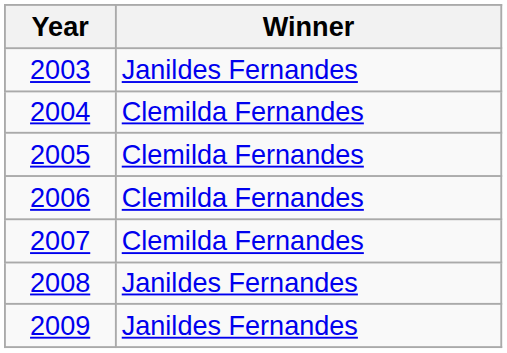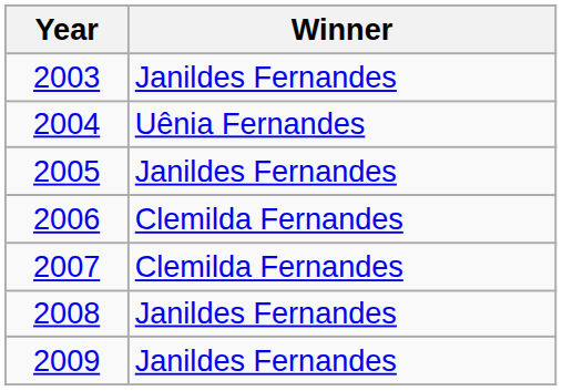2004 | Winner: Clemilda Fernandes -> Uênia Fernandes
2005 | Winner: Clemilda Fernandes -> Janildes Fernandes
